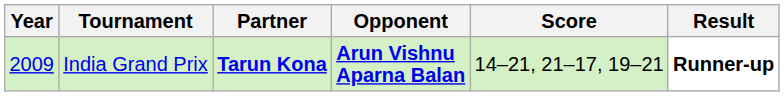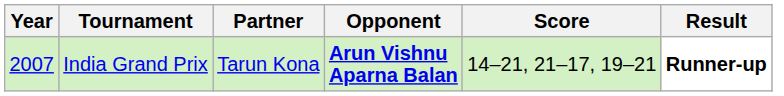India Grand Prix | Year: 2009 -> 2007
India Grand Prix | Partner: bold -> normal
